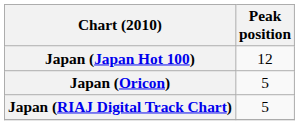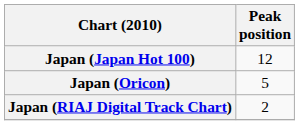Japan (RIAJ Digital Track Chart) | Peak position: 5 -> 2
